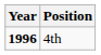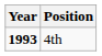4th | Year: 1996 -> 1993
